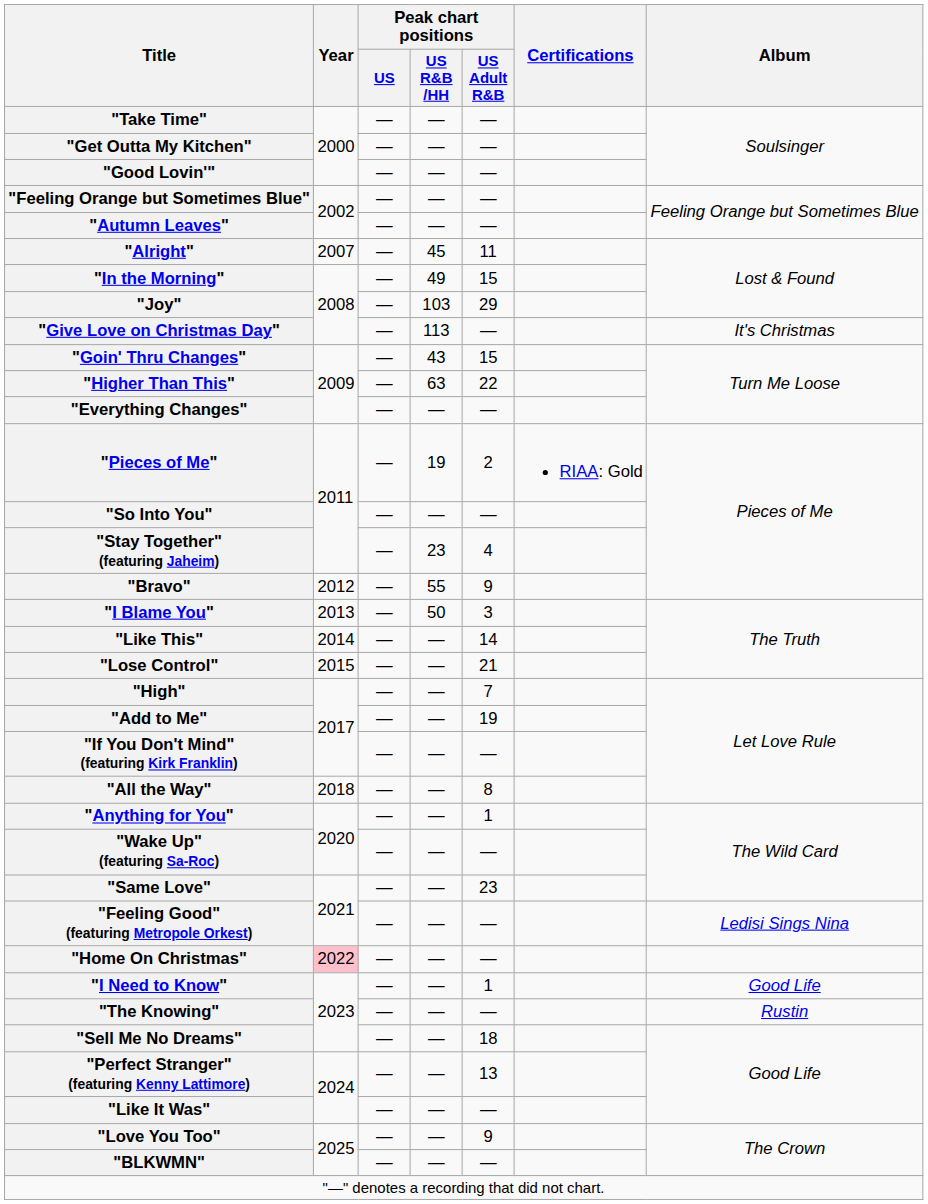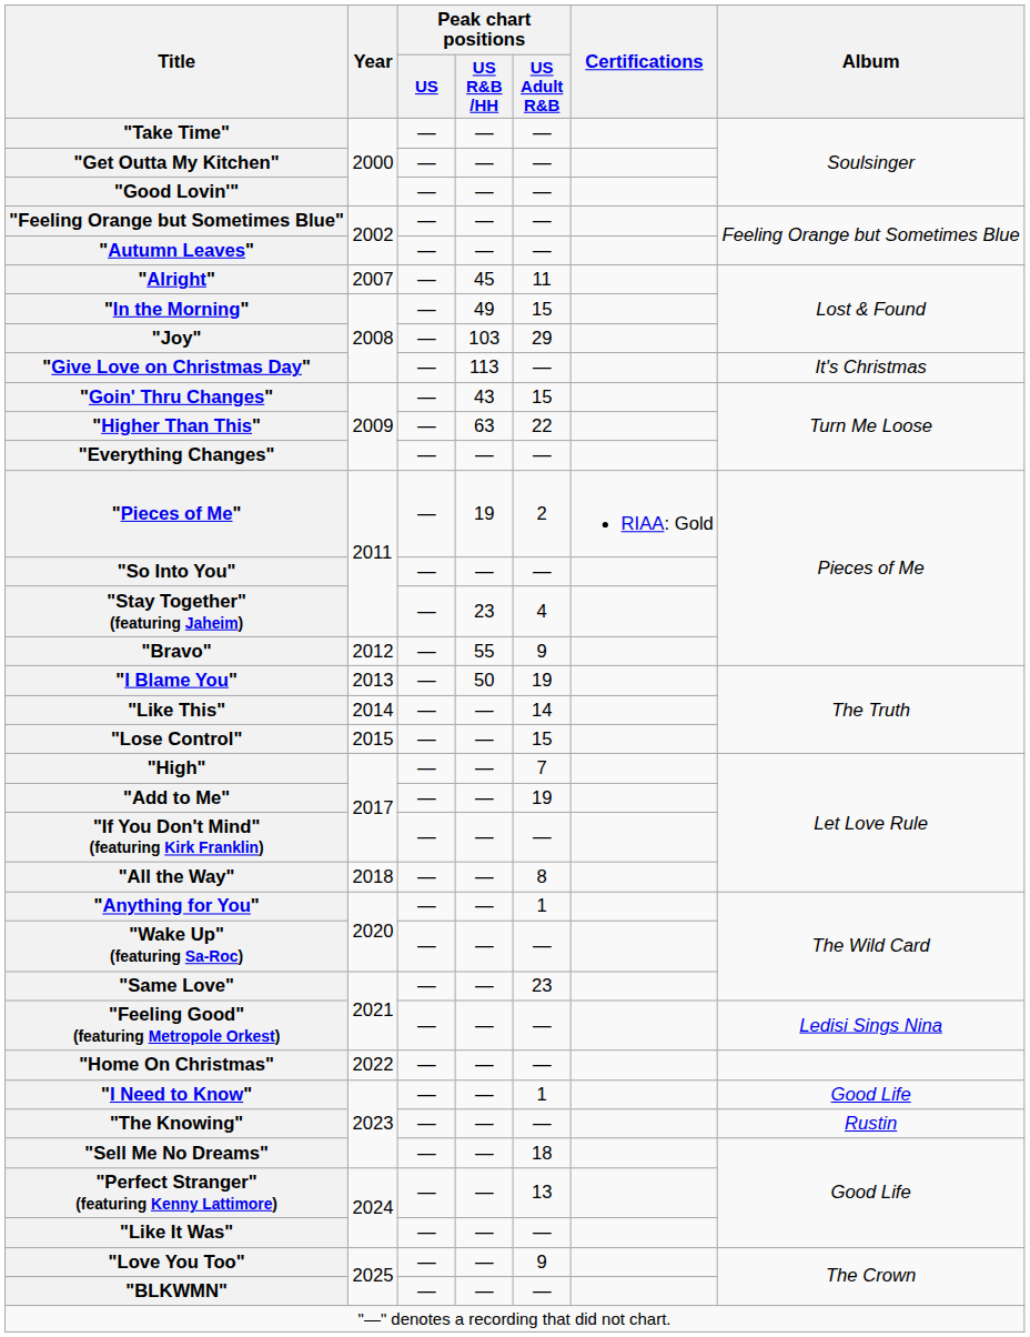"I Blame You" | Peak chart positions / US Adult R&B: 3 -> 19
"Lose Control" | Peak chart positions / US Adult R&B: 21 -> 15
"Home On Christmas" | Year: pink background -> no background
